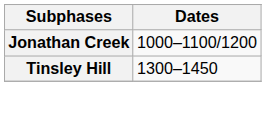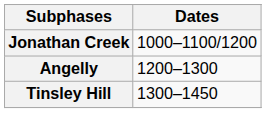+ row: Angelly | 1200–1300
